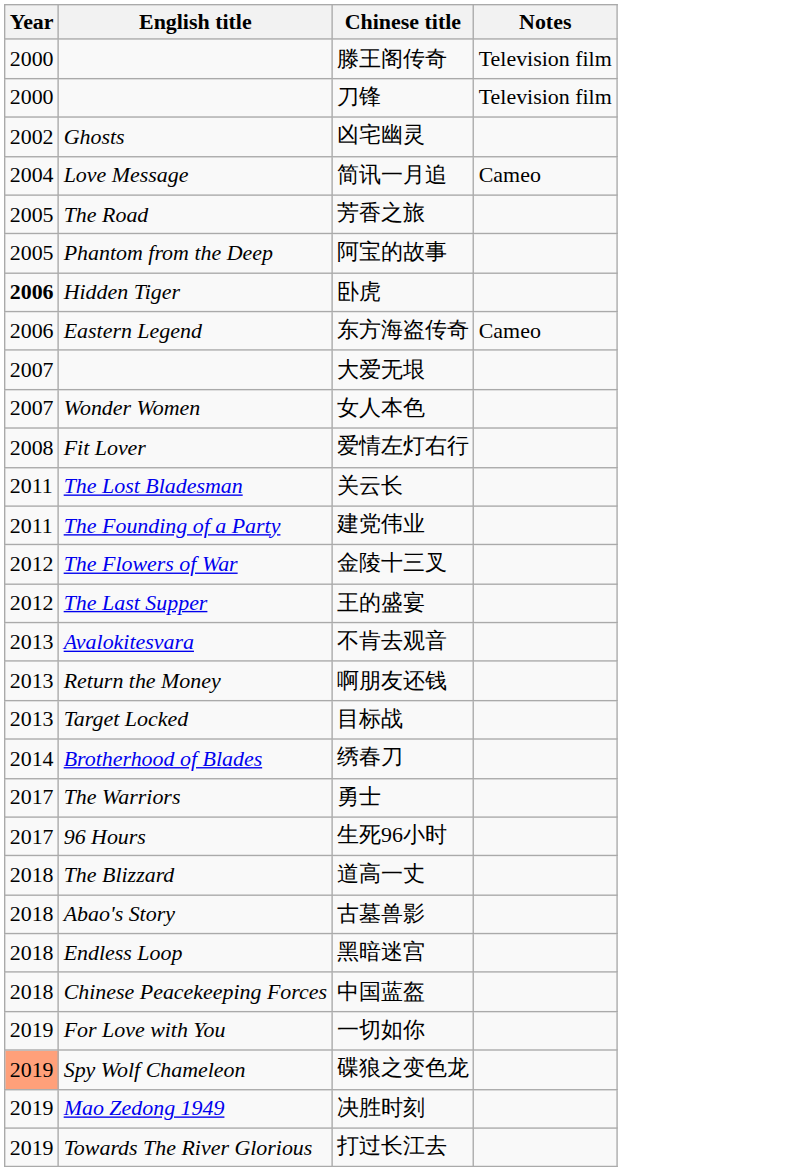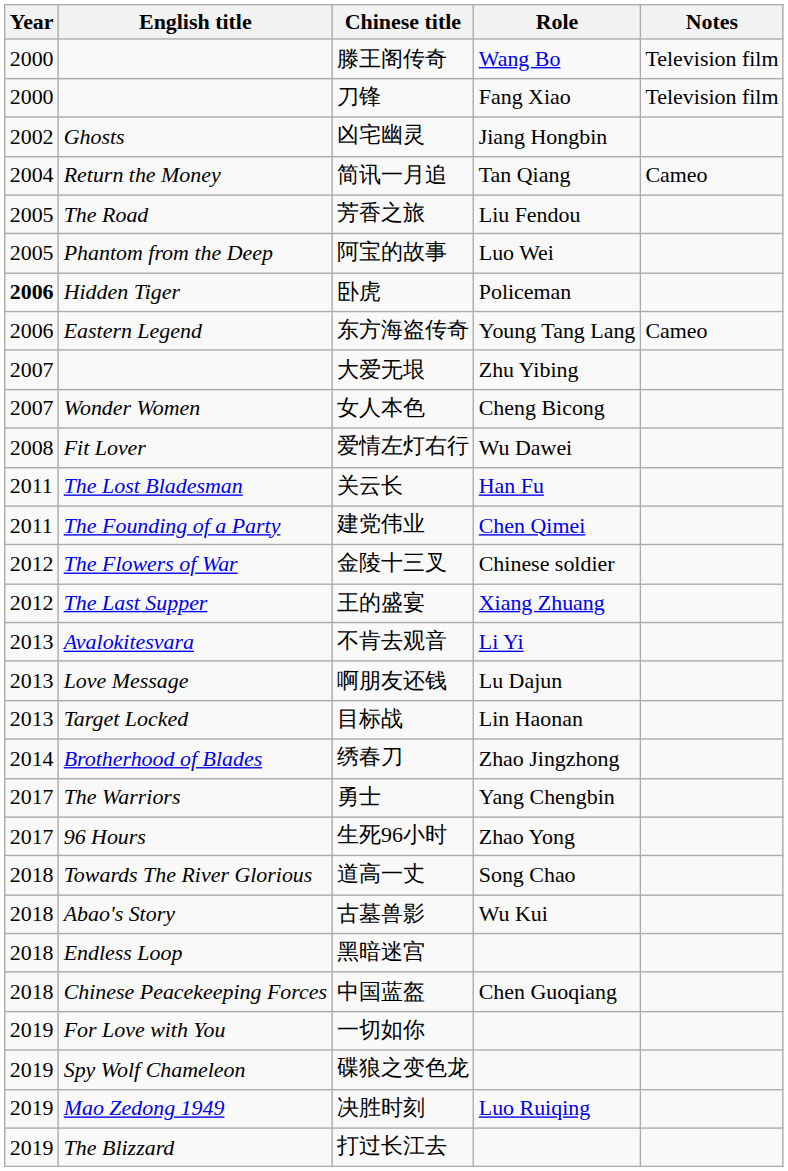+ column: Role | Wang Bo | Fang Xiao | Jiang Hongbin | Tan Qiang | Liu Fendou | Luo Wei | Policeman | Young Tang Lang | Zhu Yibing | Cheng Bicong | Wu Dawei | Han Fu | Chen Qimei | Chinese soldier | Xiang Zhuang | Li Yi | Lu Dajun | Lin Haonan | Zhao Jingzhong | Yang Chengbin | Zhao Yong | Song Chao | Wu Kui | Chen Guoqiang | Luo Ruiqing
简讯一月追 | English title: Love Message -> Return the Money
啊朋友还钱 | English title: Return the Money -> Love Message
道高一丈 | English title: The Blizzard -> Towards The River Glorious
碟狼之变色龙 | Year: lightsalmon background -> no background
打过长江去 | English title: Towards The River Glorious -> The Blizzard
